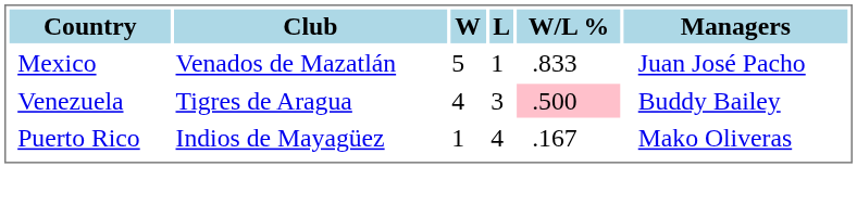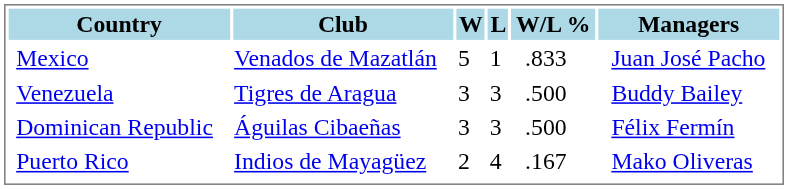Venezuela | W: 4 -> 3
Venezuela | W/L %: pink background -> no background
+ row: Dominican Republic | Águilas Cibaeñas | 3 | 3 | .500 | Félix Fermín
Puerto Rico | W: 1 -> 2
